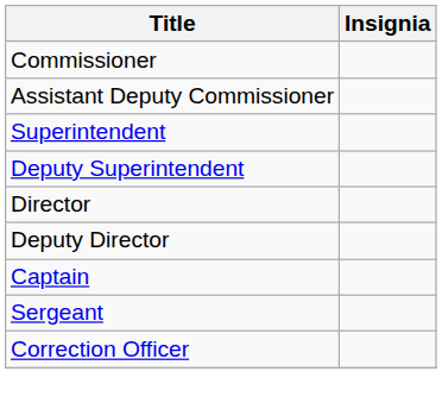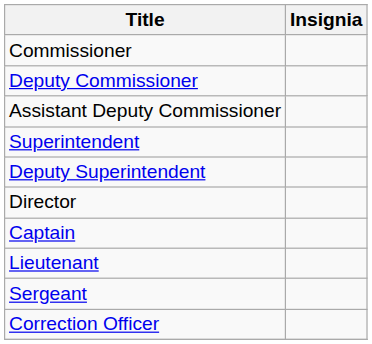+ row: Deputy Commissioner
- row: Deputy Director
+ row: Lieutenant
